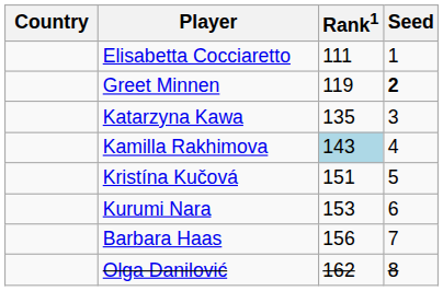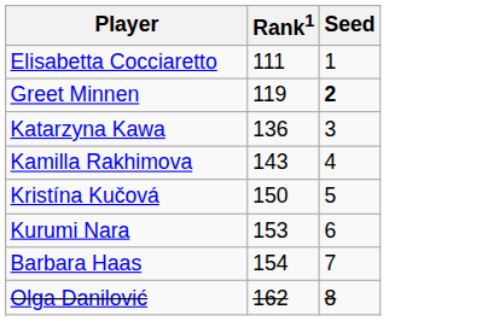- column: Country
Katarzyna Kawa | Rank1: 135 -> 136
Kamilla Rakhimova | Rank1: lightblue background -> no background
Kristína Kučová | Rank1: 151 -> 150
Barbara Haas | Rank1: 156 -> 154
